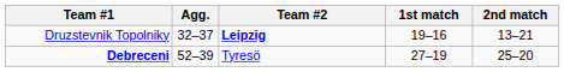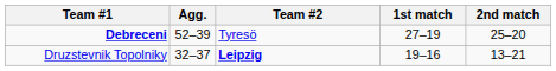rows swapped: Debreceni <-> Druzstevnik Topolniky
